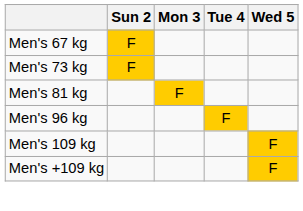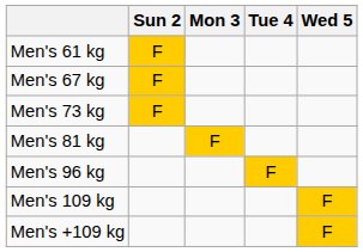+ row: Men's 61 kg | F
